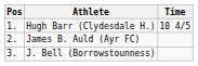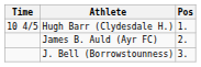columns swapped: Pos <-> Time
